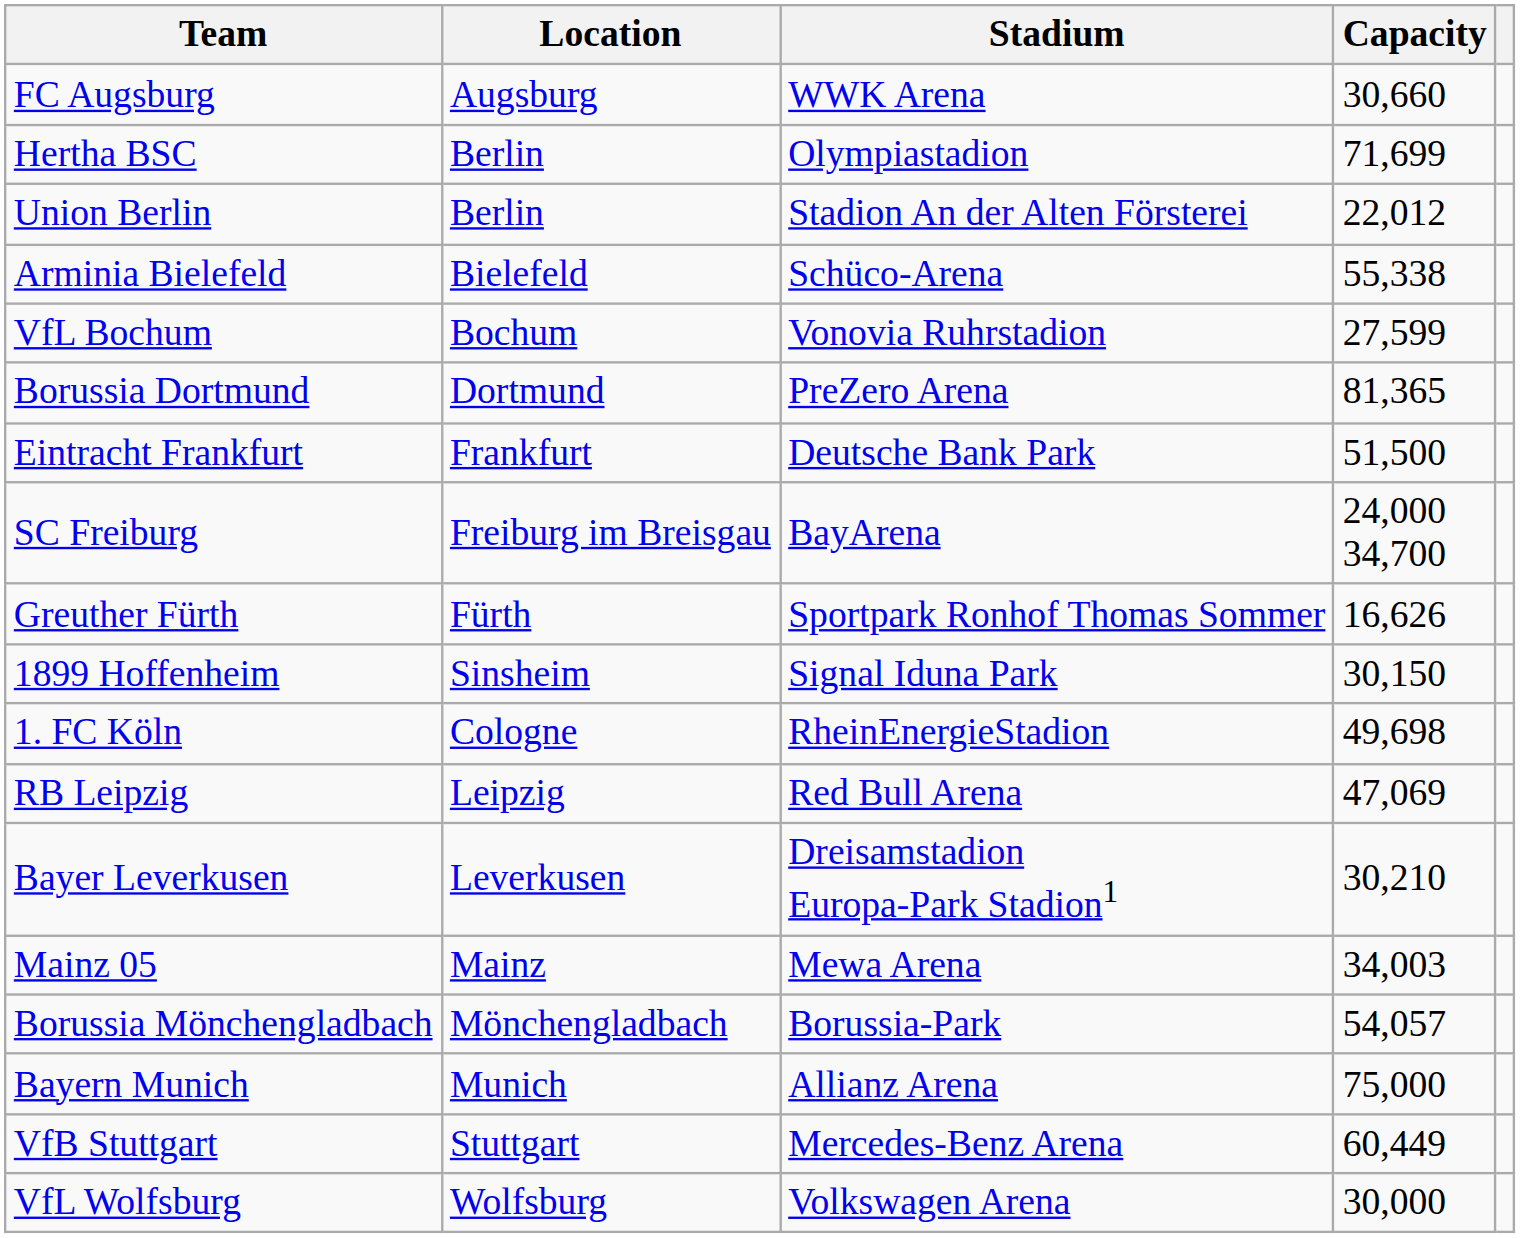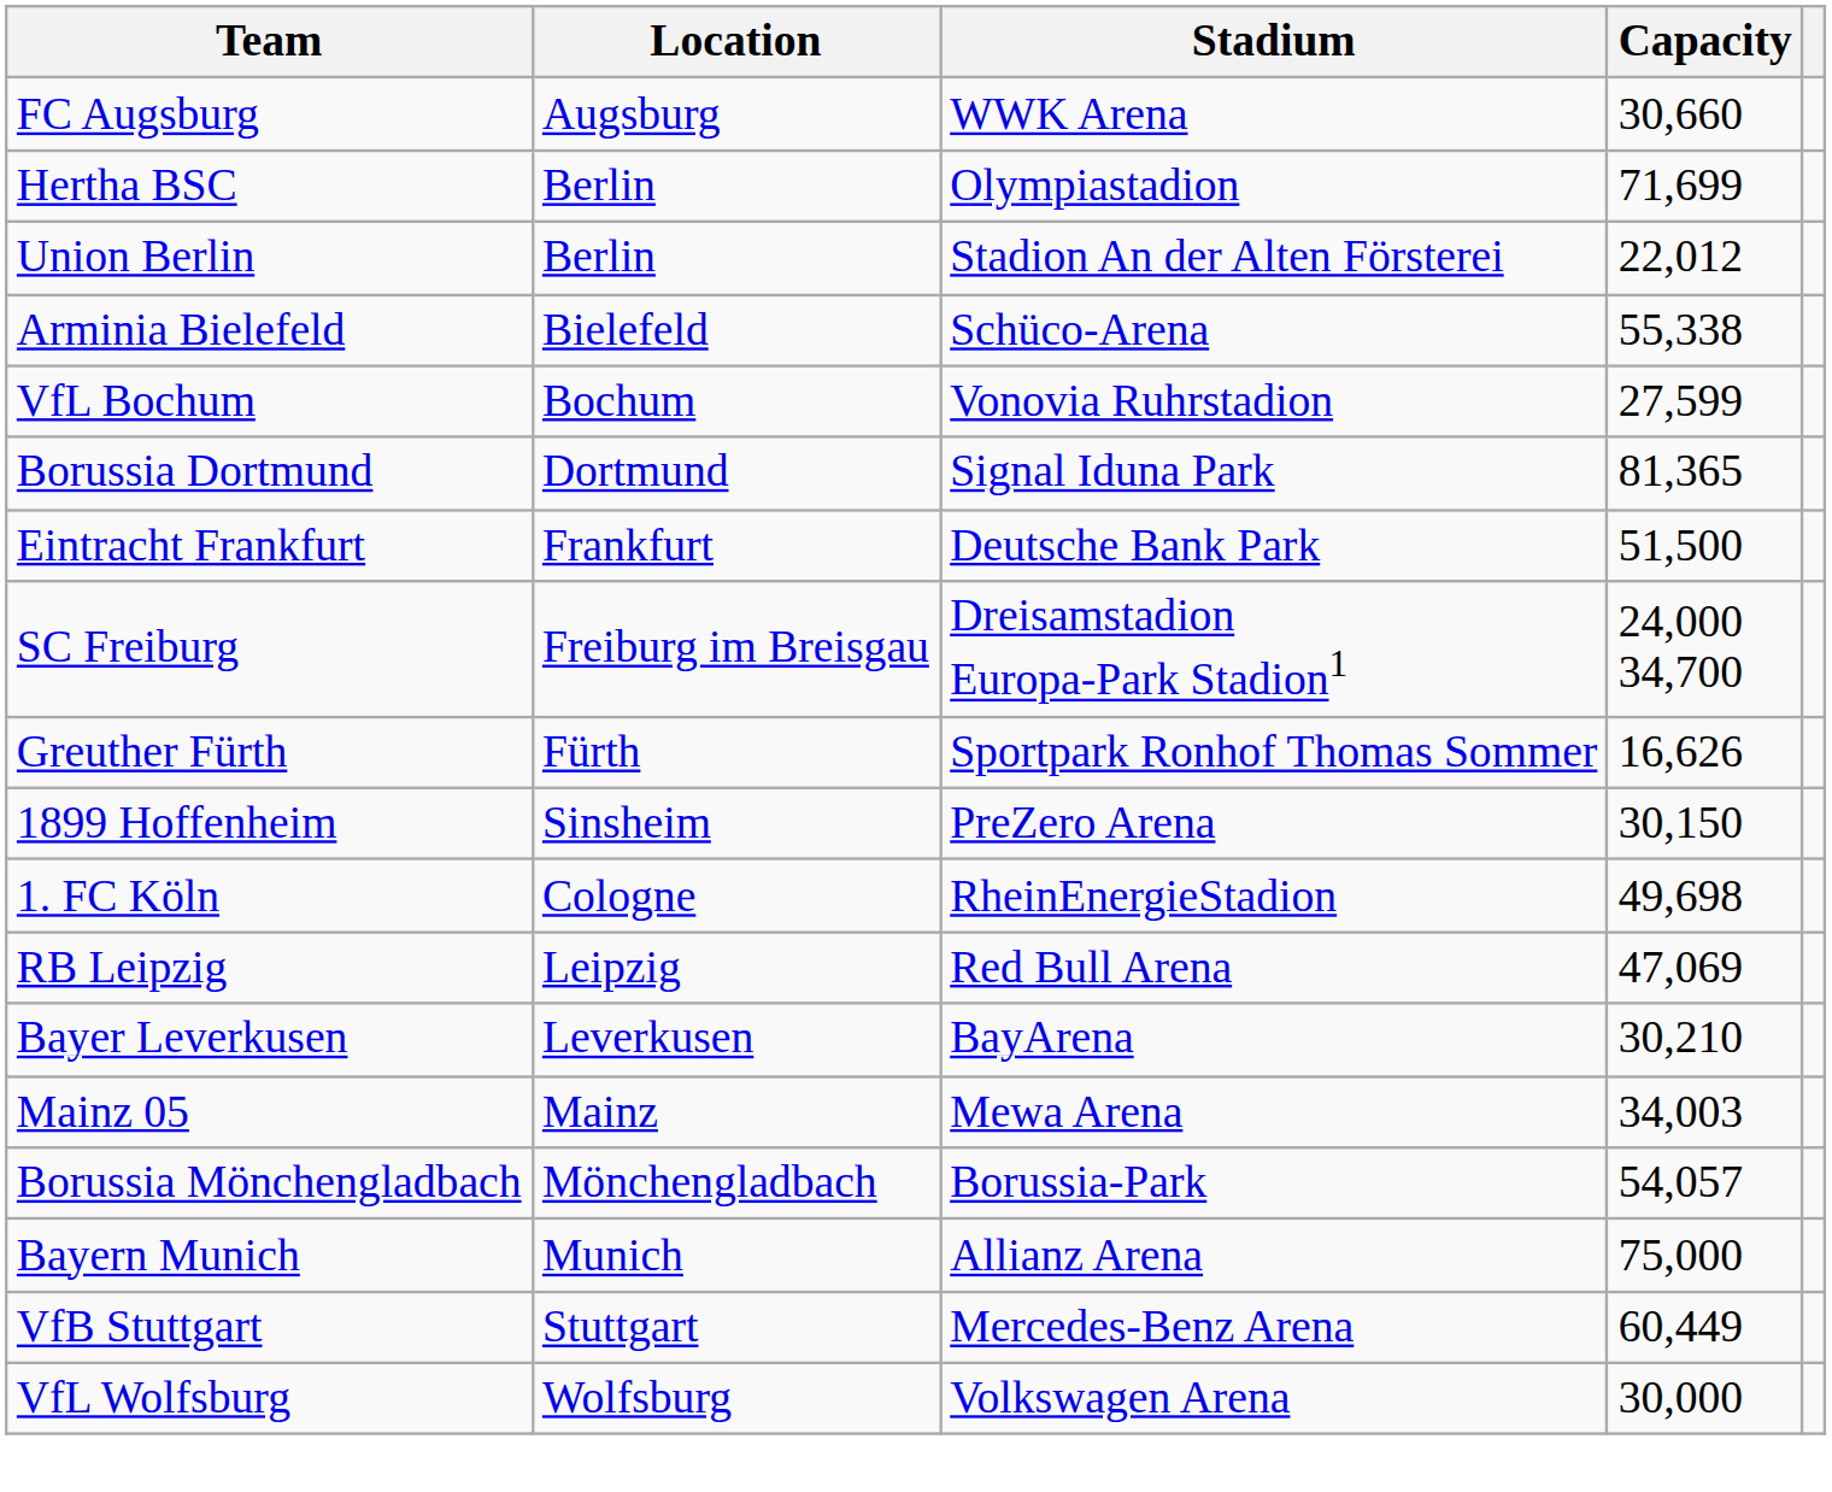Borussia Dortmund | Stadium: PreZero Arena -> Signal Iduna Park
SC Freiburg | Stadium: BayArena -> Dreisamstadion Europa-Park Stadion1
1899 Hoffenheim | Stadium: Signal Iduna Park -> PreZero Arena
Bayer Leverkusen | Stadium: Dreisamstadion Europa-Park Stadion1 -> BayArena
